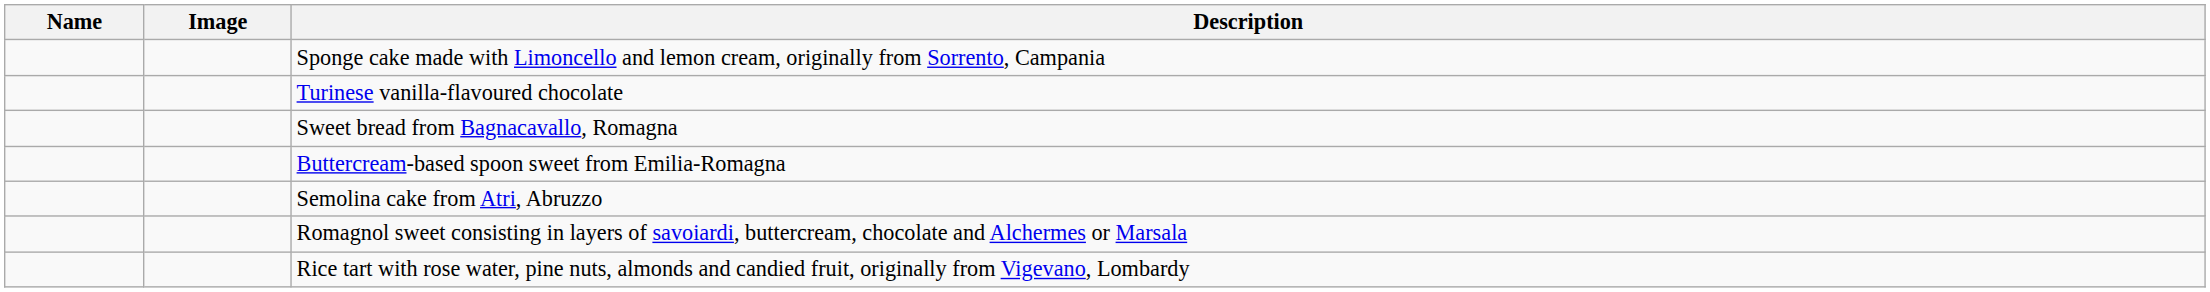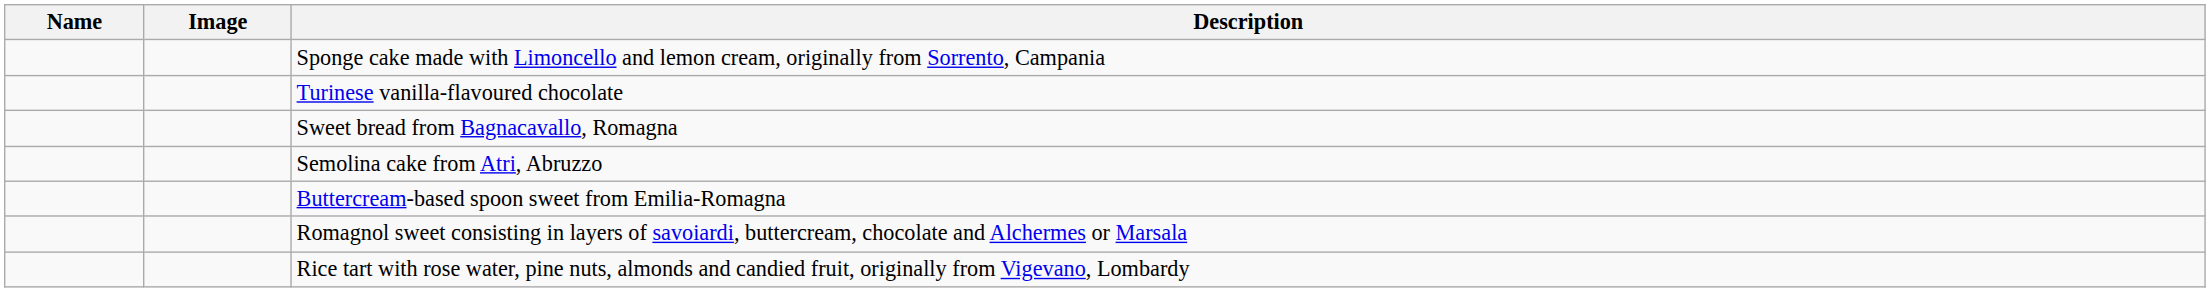rows swapped: Buttercream-based spoon sweet from Emilia-Romagna <-> Semolina cake from Atri, Abruzzo
